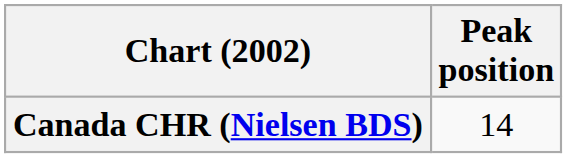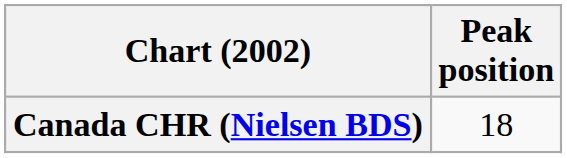Canada CHR (Nielsen BDS) | Peak position: 14 -> 18
